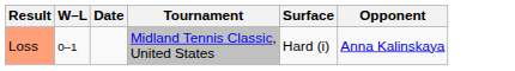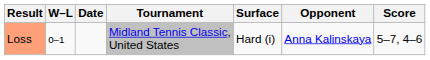+ column: Score | 5–7, 4–6
